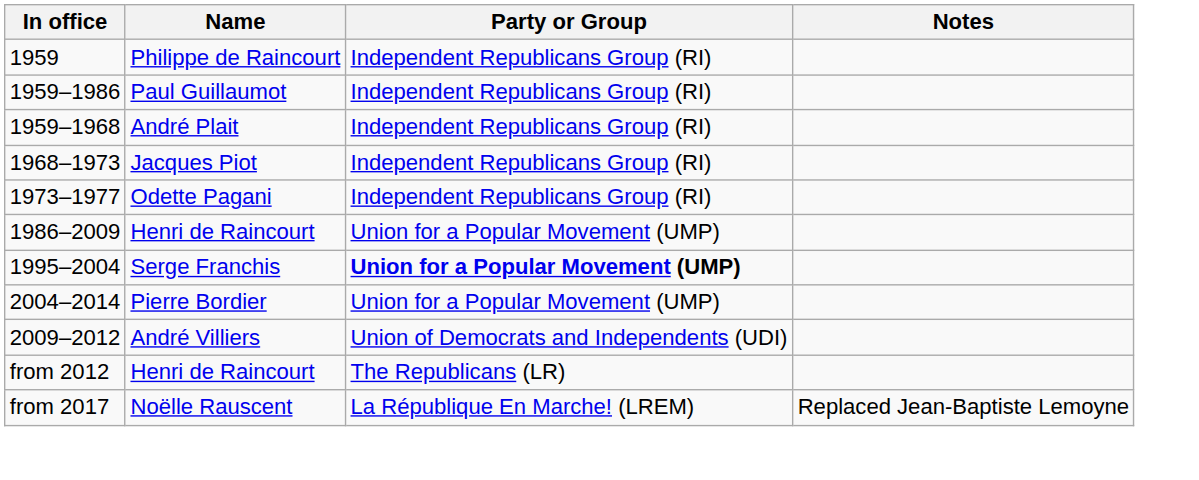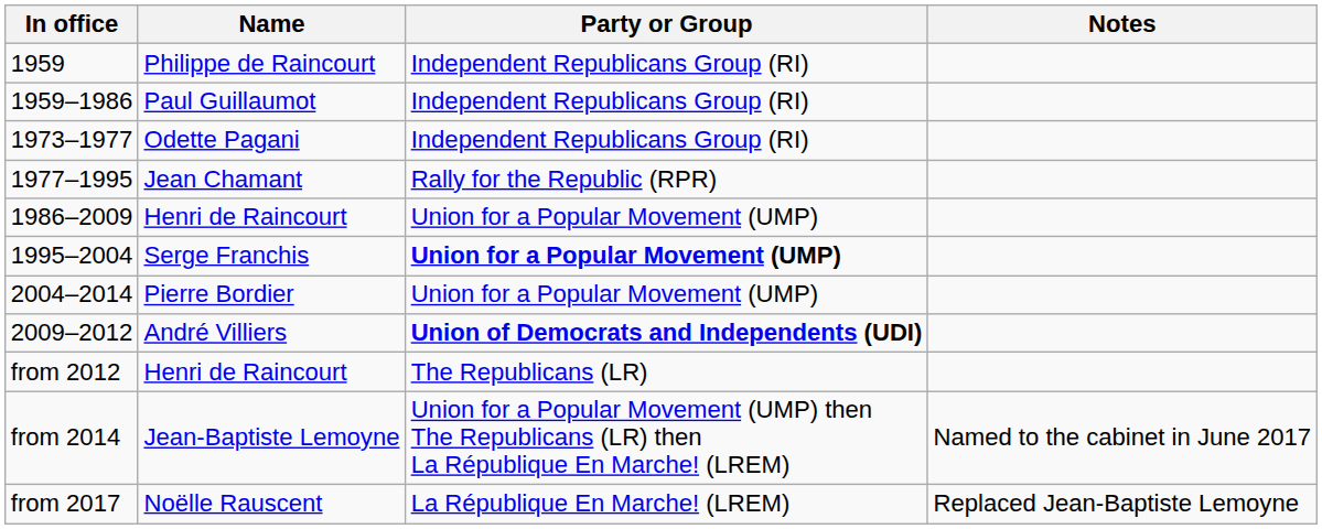- row: 1959–1968 | André Plait | Independent Republicans Group (RI)
- row: 1968–1973 | Jacques Piot | Independent Republicans Group (RI)
+ row: 1977–1995 | Jean Chamant | Rally for the Republic (RPR)
André Villiers | Party or Group: normal -> bold
+ row: from 2014 | Jean-Baptiste Lemoyne | Union for a Popular Movement (UMP) then The Republicans (LR) then La République En Marche! (LREM) | Named to the cabinet in June 2017
